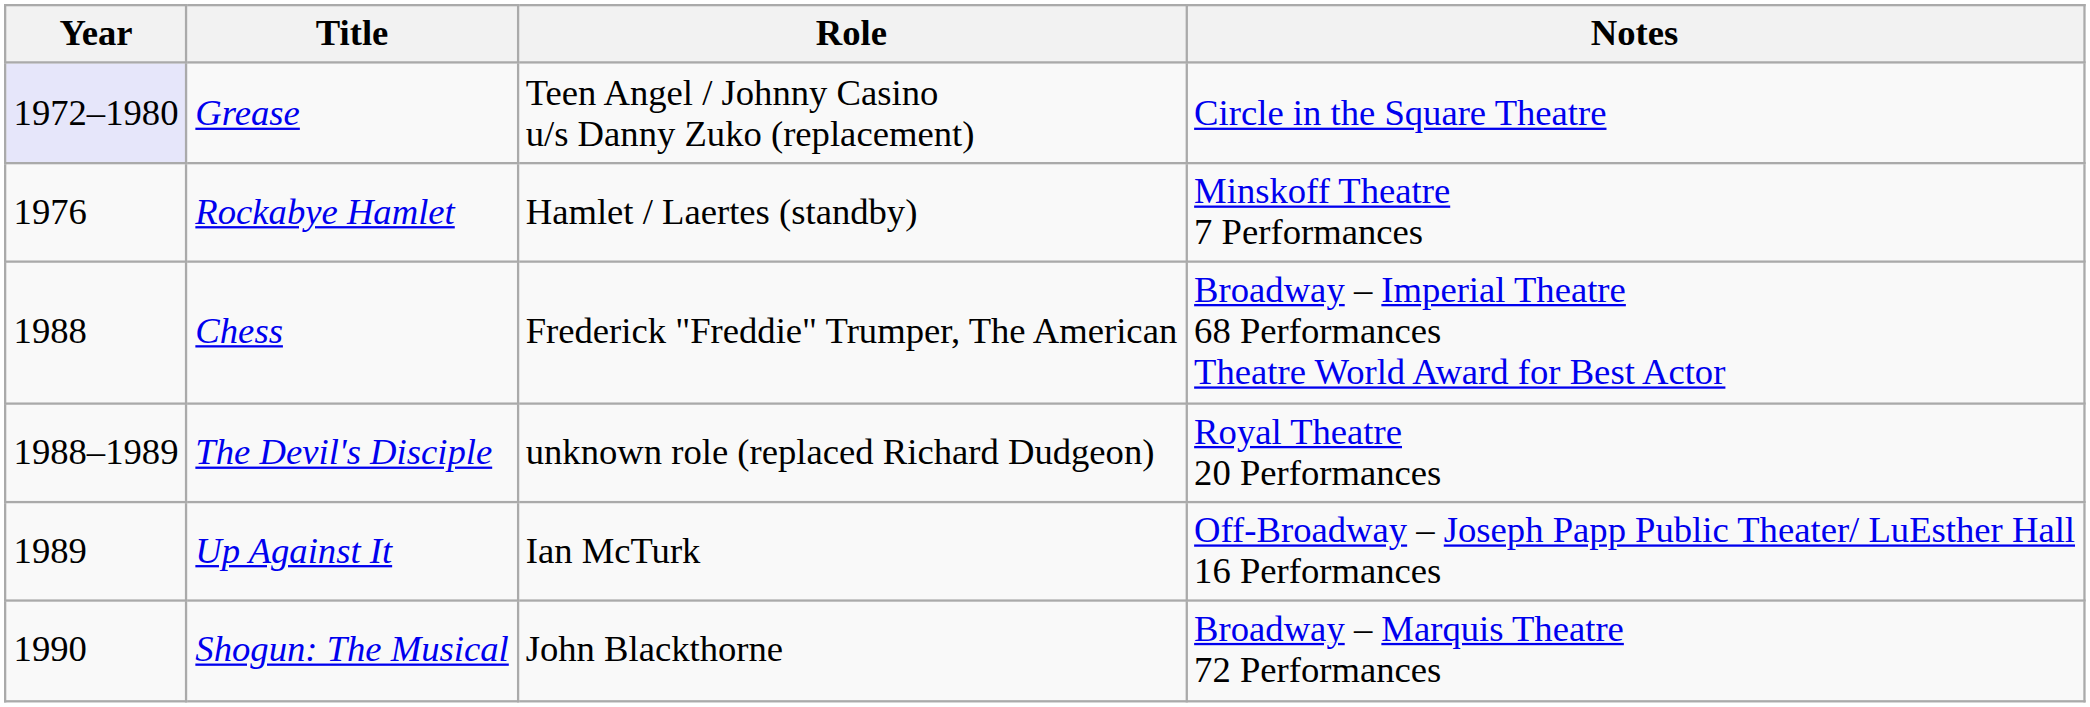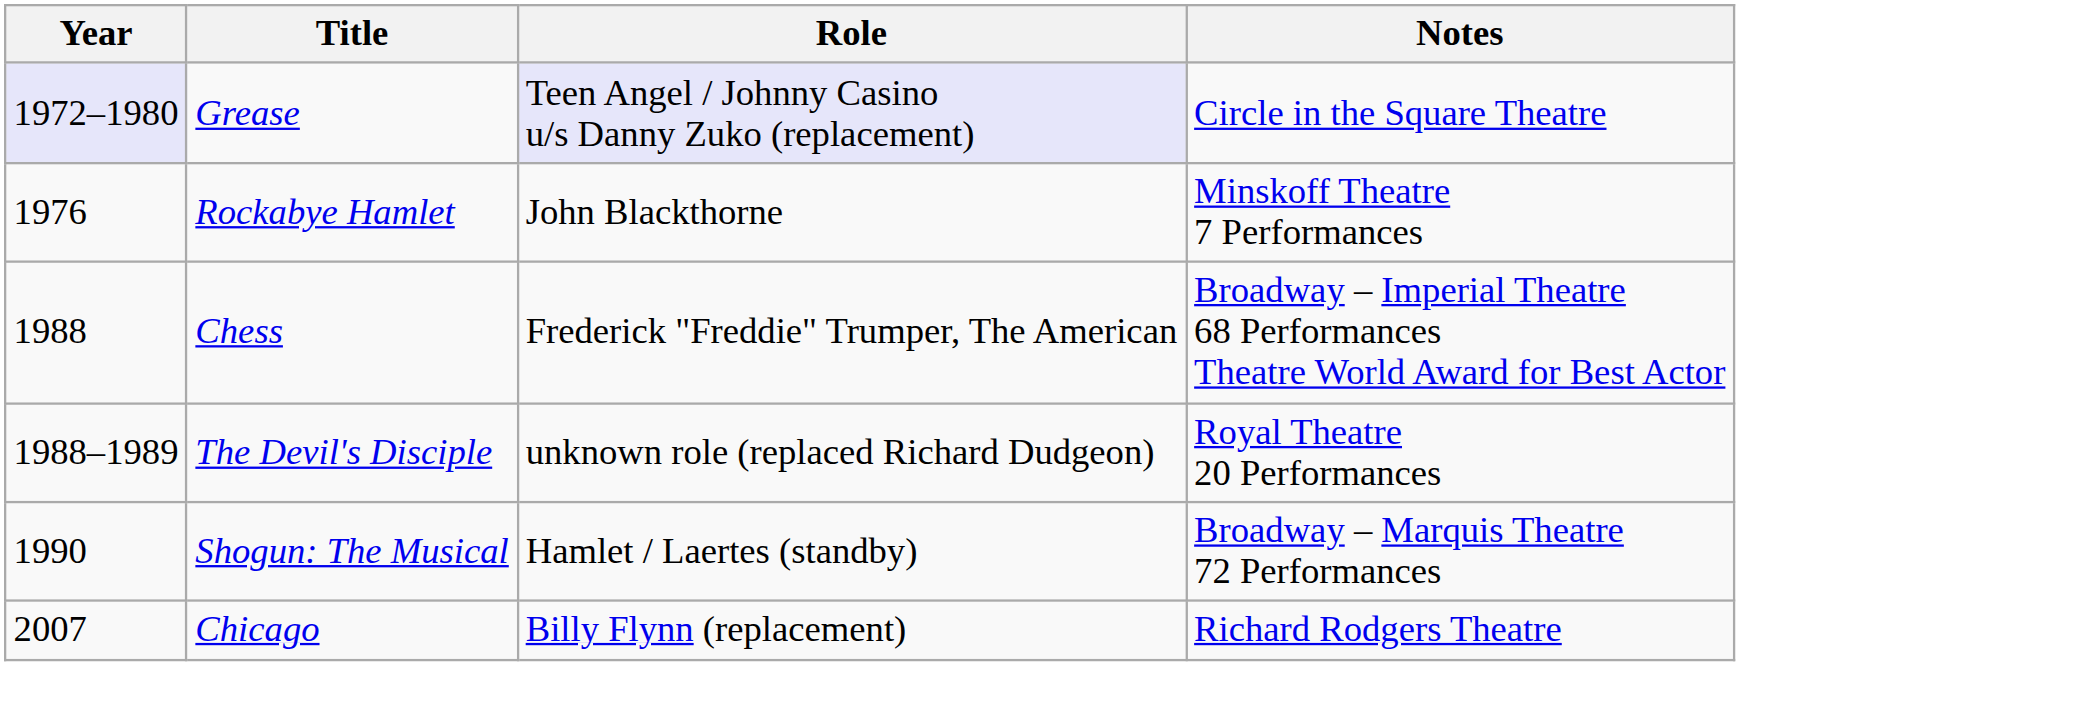Grease | Role: no background -> lavender background
Rockabye Hamlet | Role: Hamlet / Laertes (standby) -> John Blackthorne
- row: 1989 | Up Against It | Ian McTurk | Off-Broadway – Joseph Papp Public Theater/ LuEsther Hall 16 Performances
Shogun: The Musical | Role: John Blackthorne -> Hamlet / Laertes (standby)
+ row: 2007 | Chicago | Billy Flynn (replacement) | Richard Rodgers Theatre
